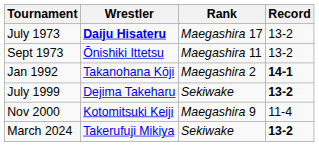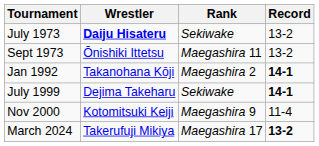July 1973 | Rank: Maegashira 17 -> Sekiwake
July 1999 | Record: 13-2 -> 14-1
March 2024 | Rank: Sekiwake -> Maegashira 17
